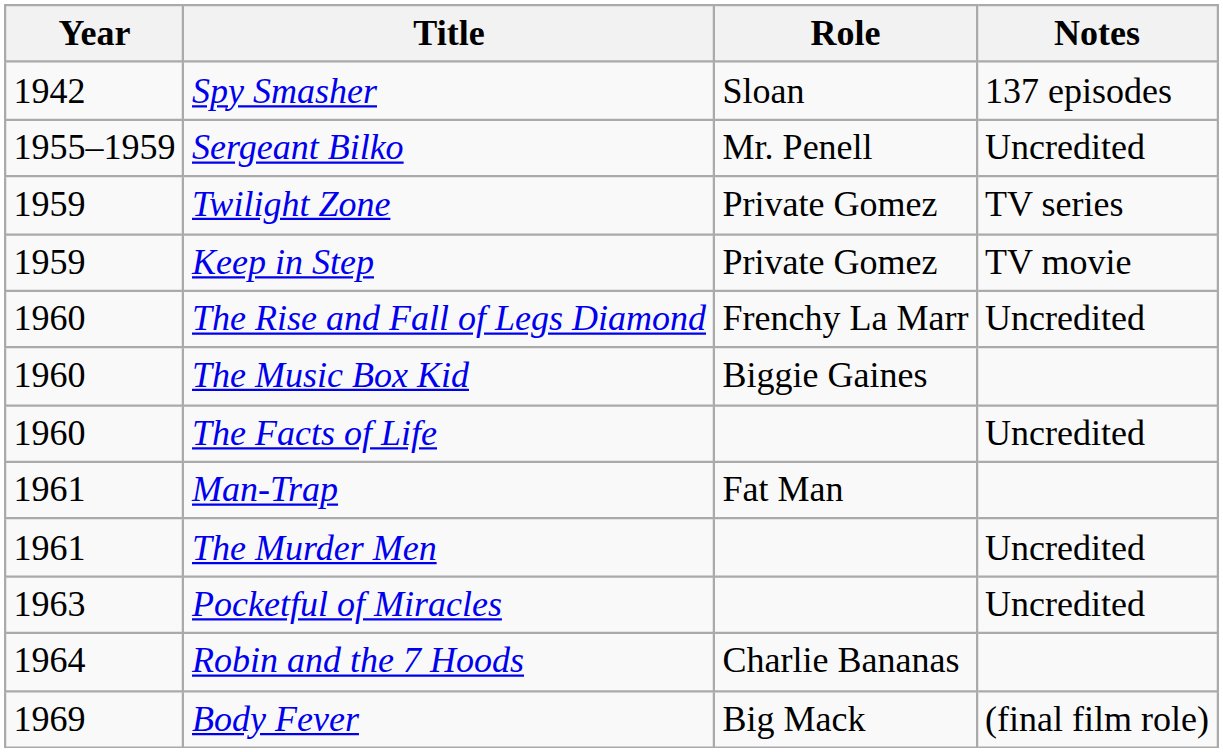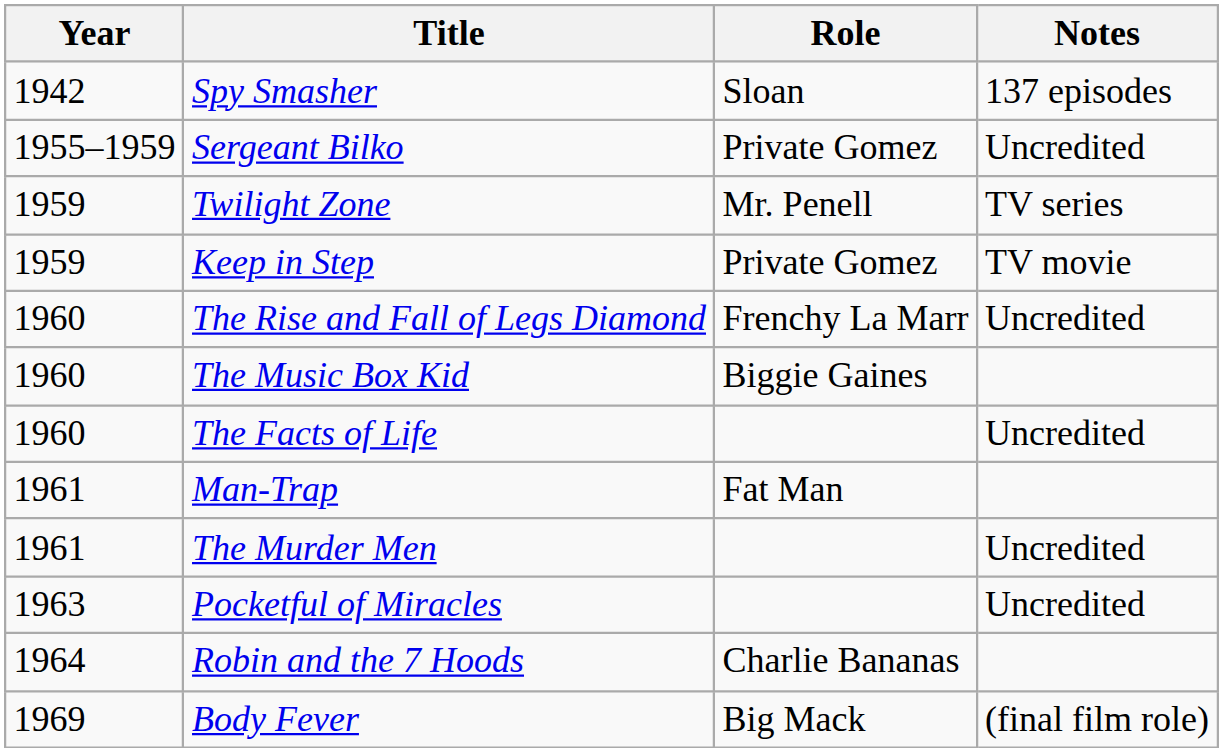Sergeant Bilko | Role: Mr. Penell -> Private Gomez
Twilight Zone | Role: Private Gomez -> Mr. Penell
